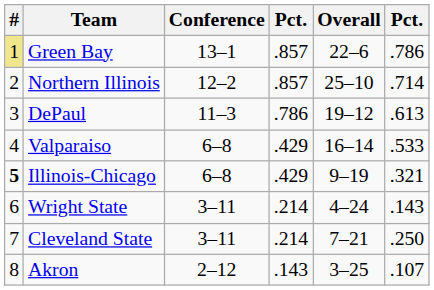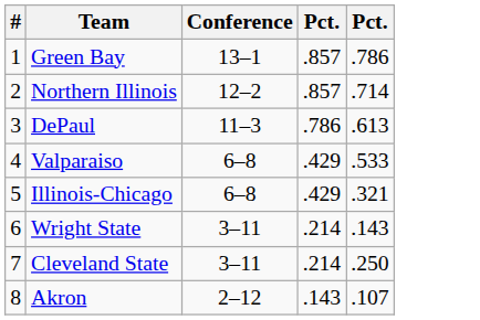- column: Overall | 22–6 | 25–10 | 19–12 | 16–14 | 9–19 | 4–24 | 7–21 | 3–25
Green Bay | #: khaki background -> no background
Illinois-Chicago | #: bold -> normal
